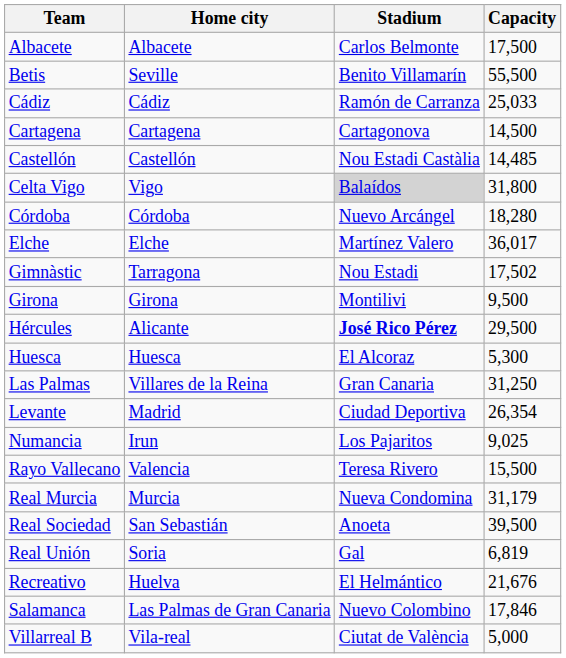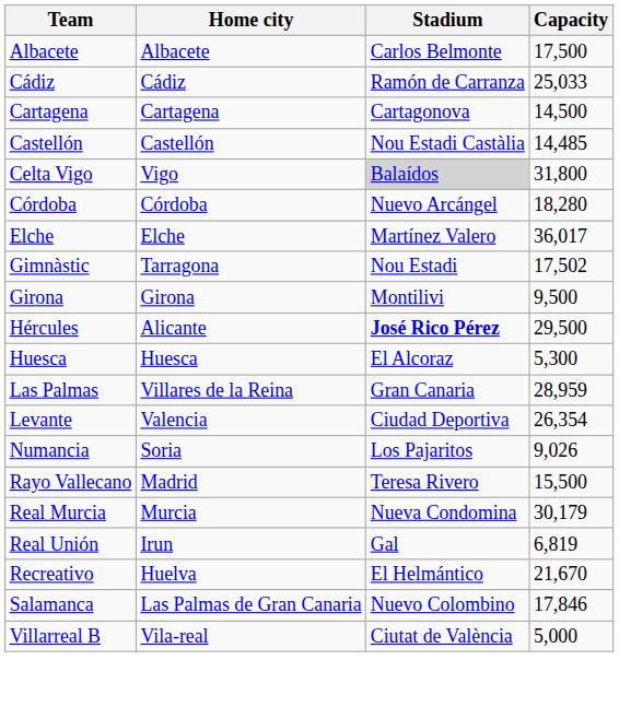- row: Betis | Seville | Benito Villamarín | 55,500
Las Palmas | Capacity: 31,250 -> 28,959
Levante | Home city: Madrid -> Valencia
Numancia | Home city: Irun -> Soria
Numancia | Capacity: 9,025 -> 9,026
Rayo Vallecano | Home city: Valencia -> Madrid
Real Murcia | Capacity: 31,179 -> 30,179
- row: Real Sociedad | San Sebastián | Anoeta | 39,500
Real Unión | Home city: Soria -> Irun
Recreativo | Capacity: 21,676 -> 21,670
